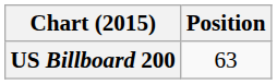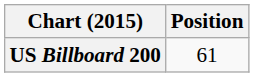US Billboard 200 | Position: 63 -> 61
